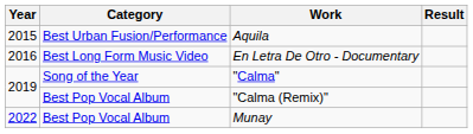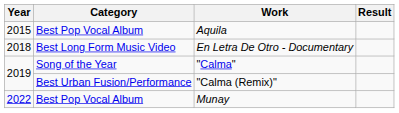Aquila | Category: Best Urban Fusion/Performance -> Best Pop Vocal Album
En Letra De Otro - Documentary | Year: 2016 -> 2018
"Calma (Remix)" | Category: Best Pop Vocal Album -> Best Urban Fusion/Performance
